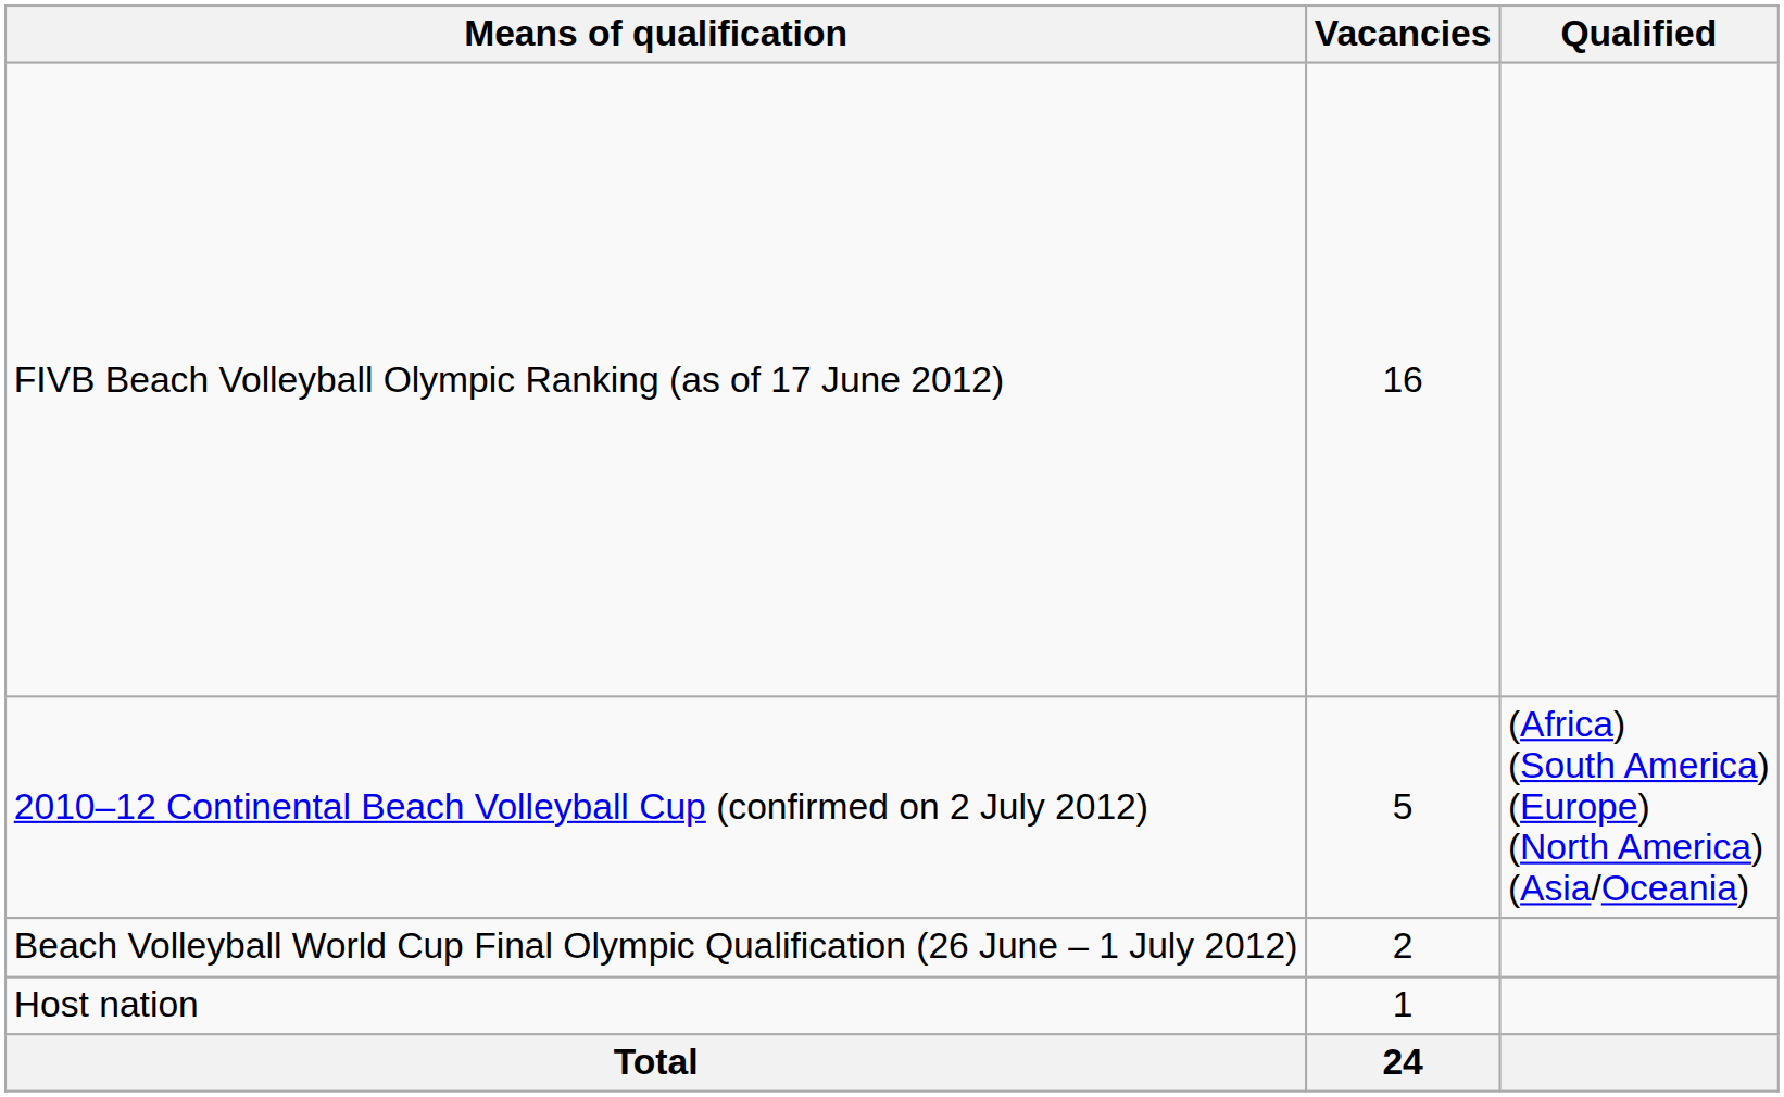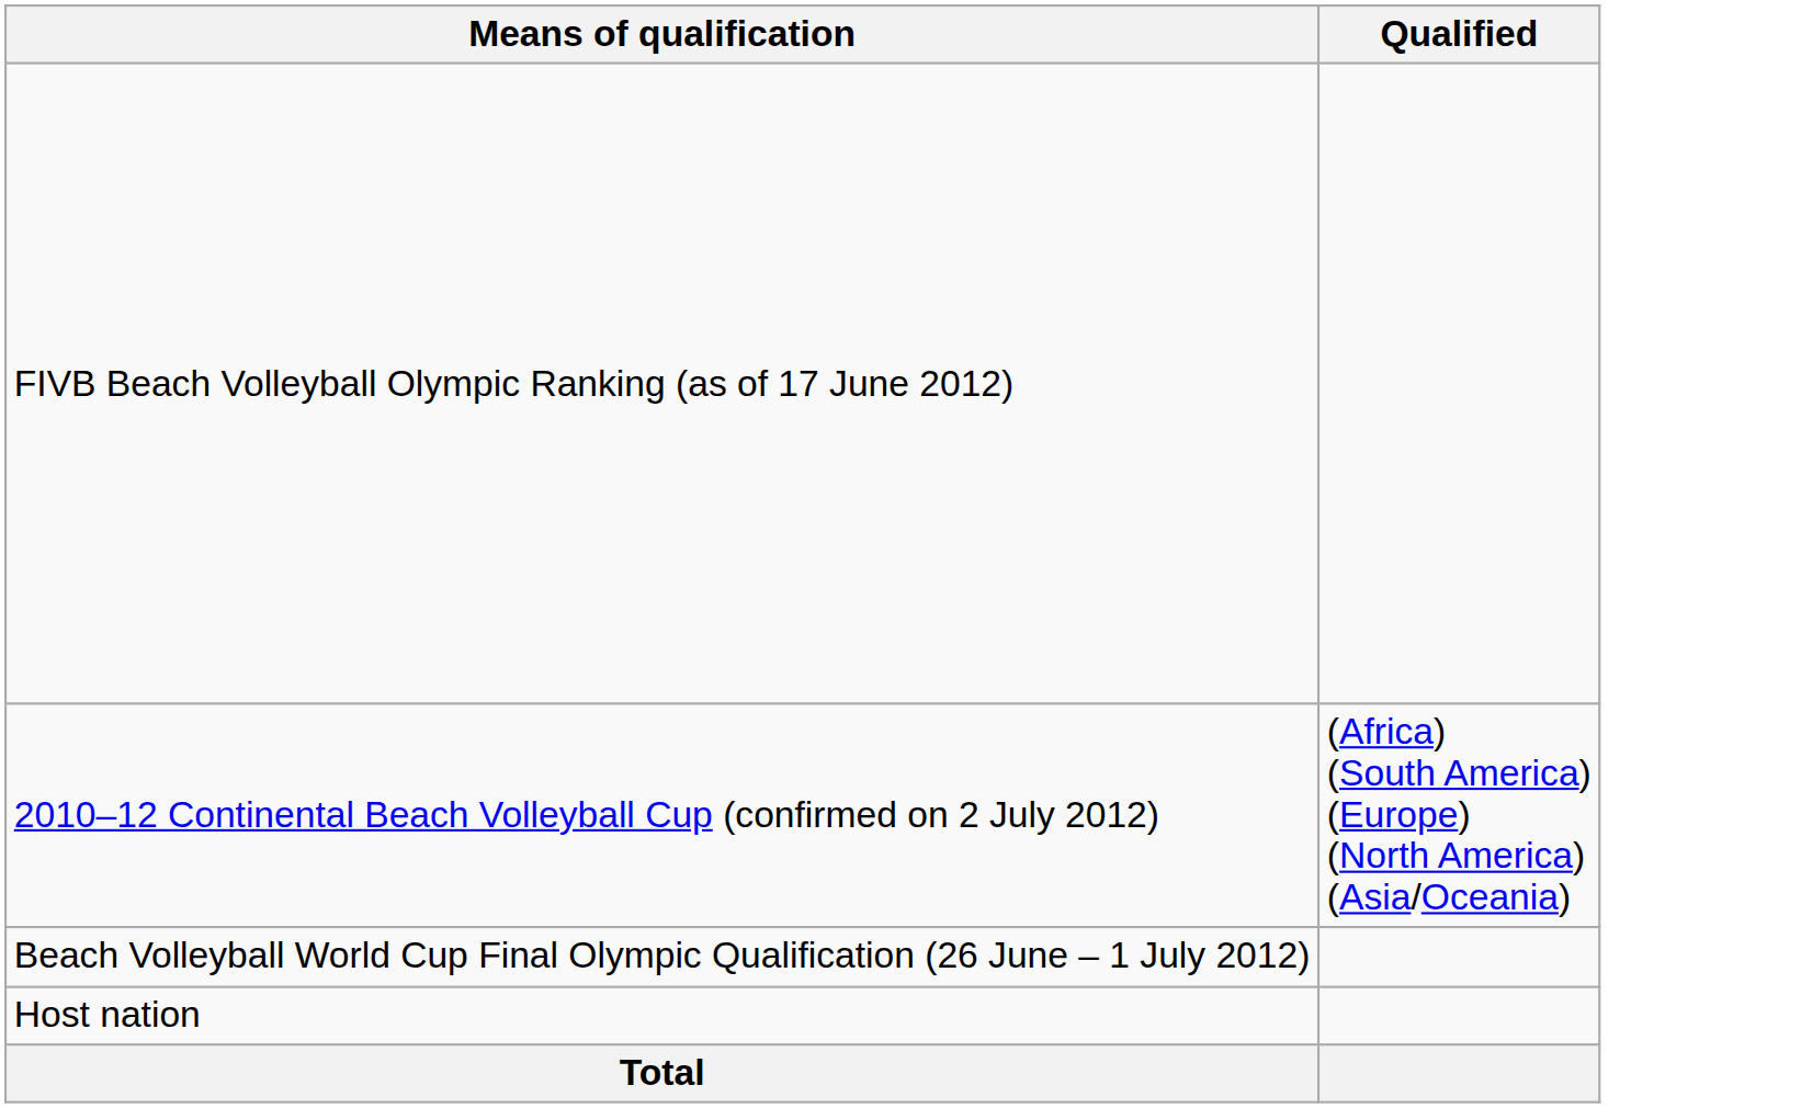- column: Vacancies | 16 | 5 | 2 | 1 | 24
